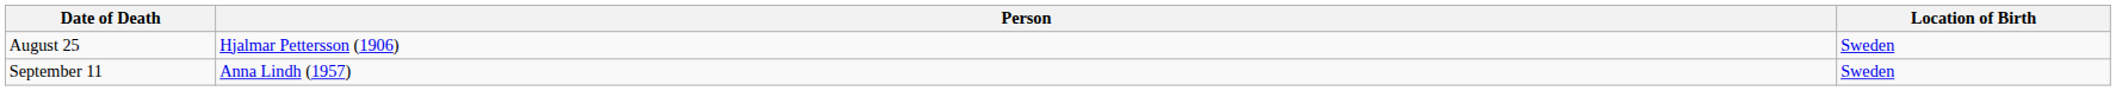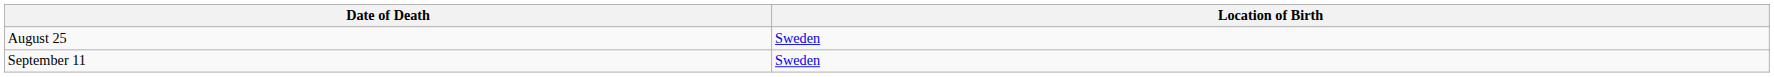- column: Person | Hjalmar Pettersson (1906) | Anna Lindh (1957)
